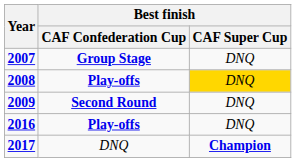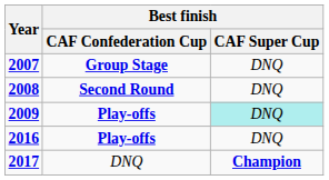2008 | Best finish / CAF Confederation Cup: Play-offs -> Second Round
2008 | Best finish / CAF Super Cup: gold background -> no background
2009 | Best finish / CAF Confederation Cup: Second Round -> Play-offs
2009 | Best finish / CAF Super Cup: no background -> paleturquoise background
